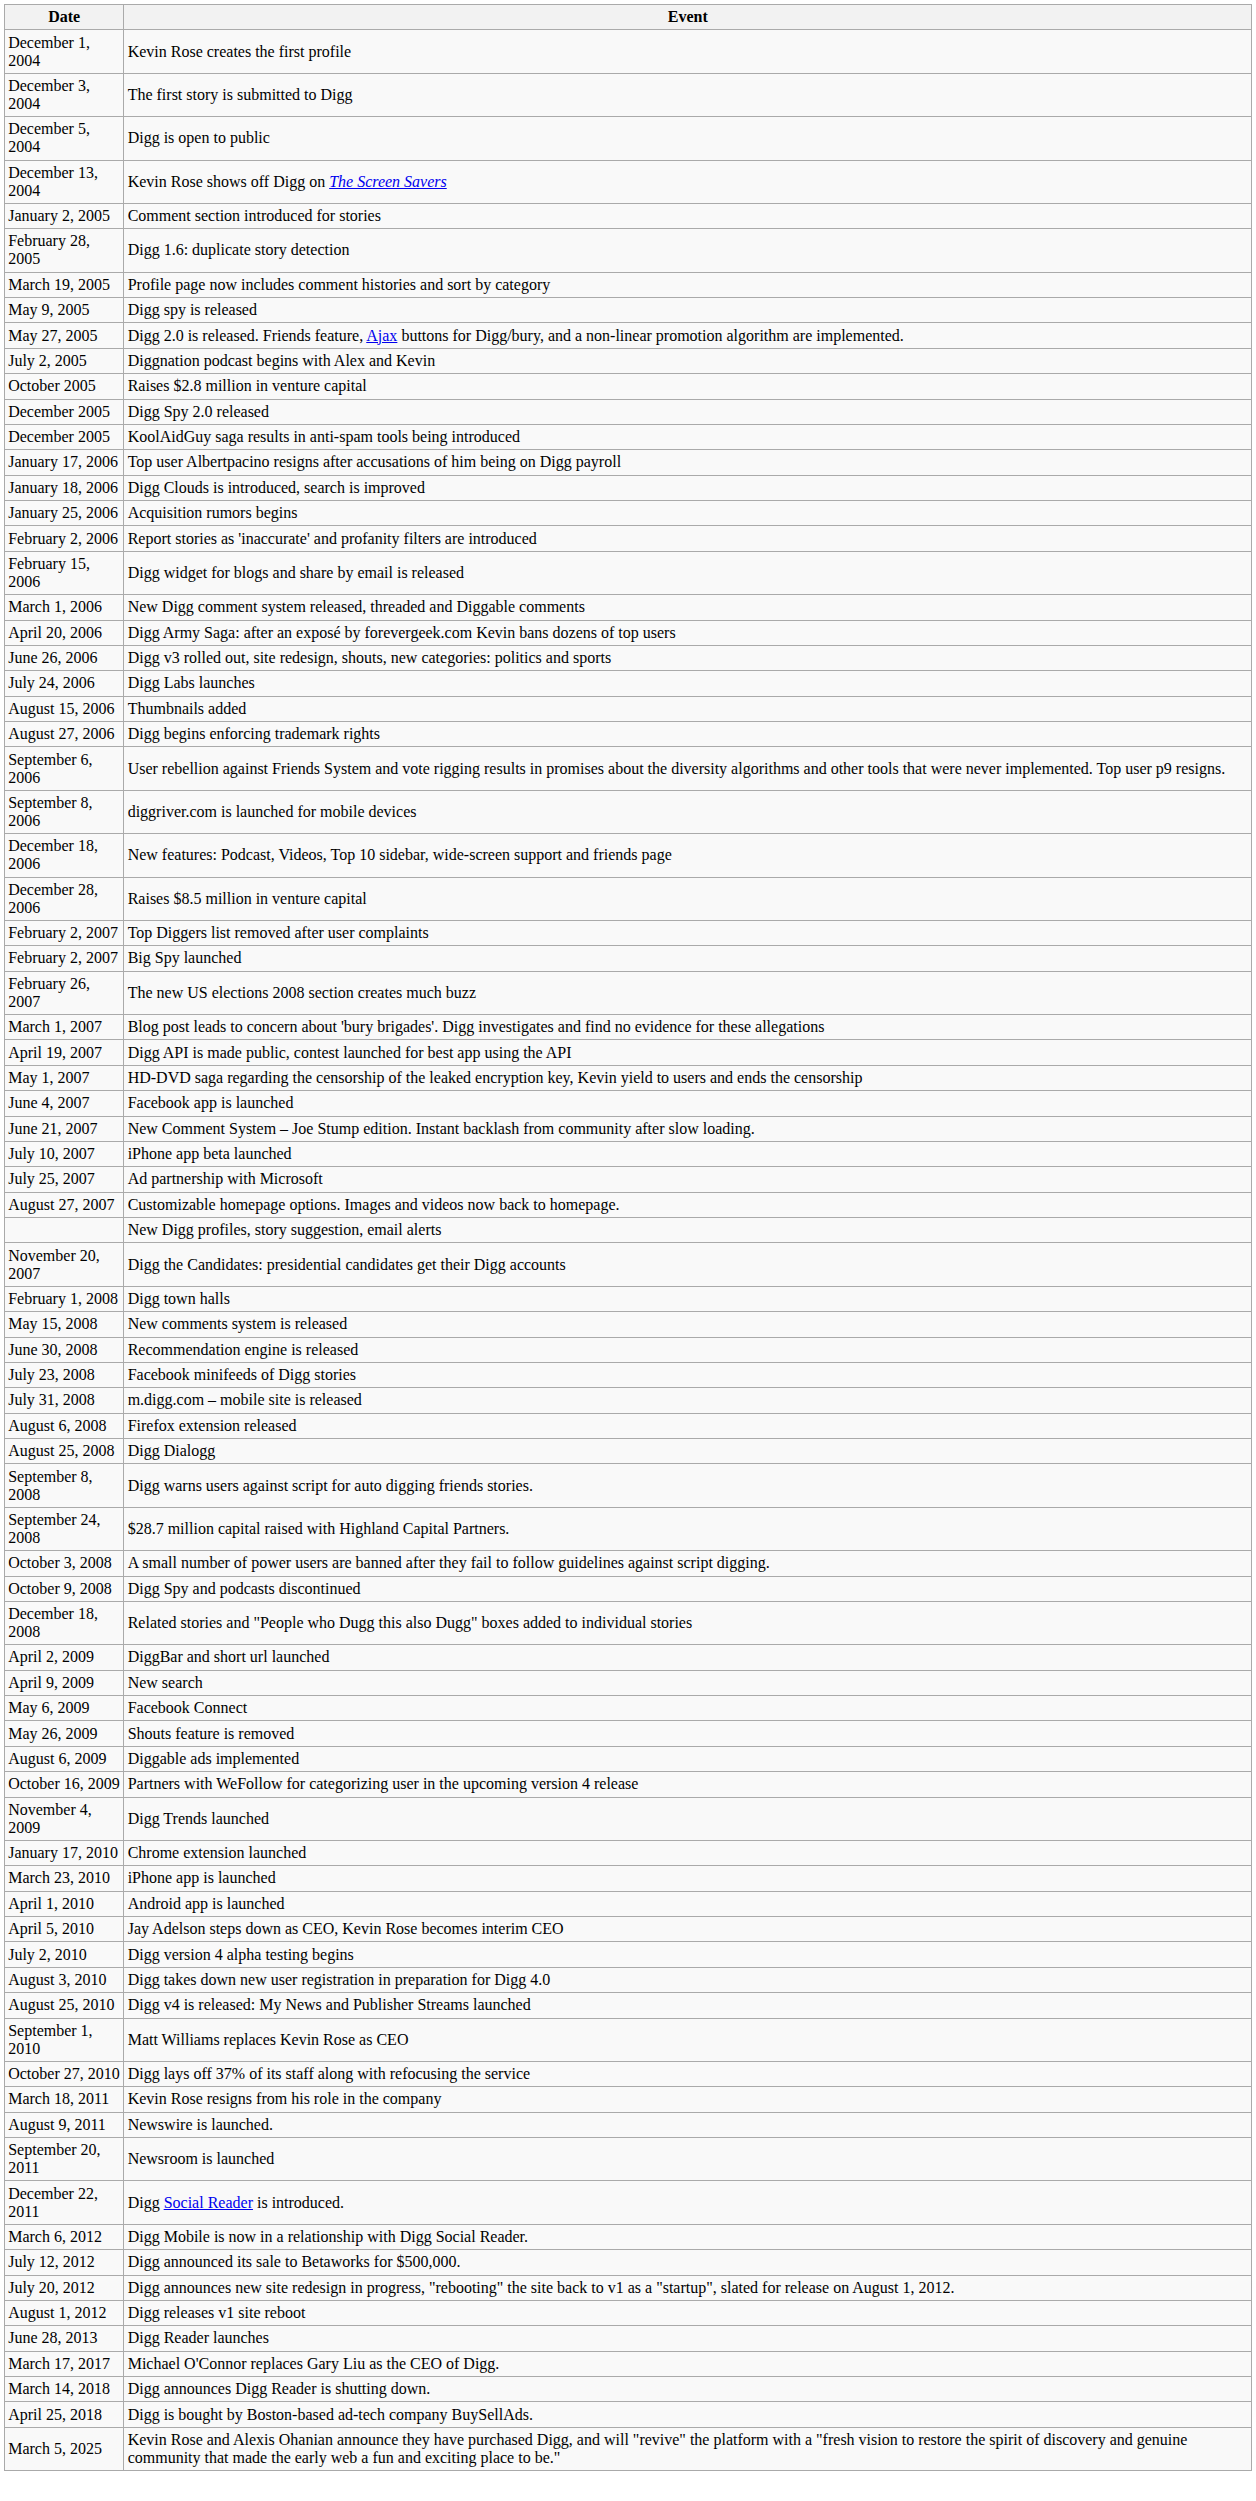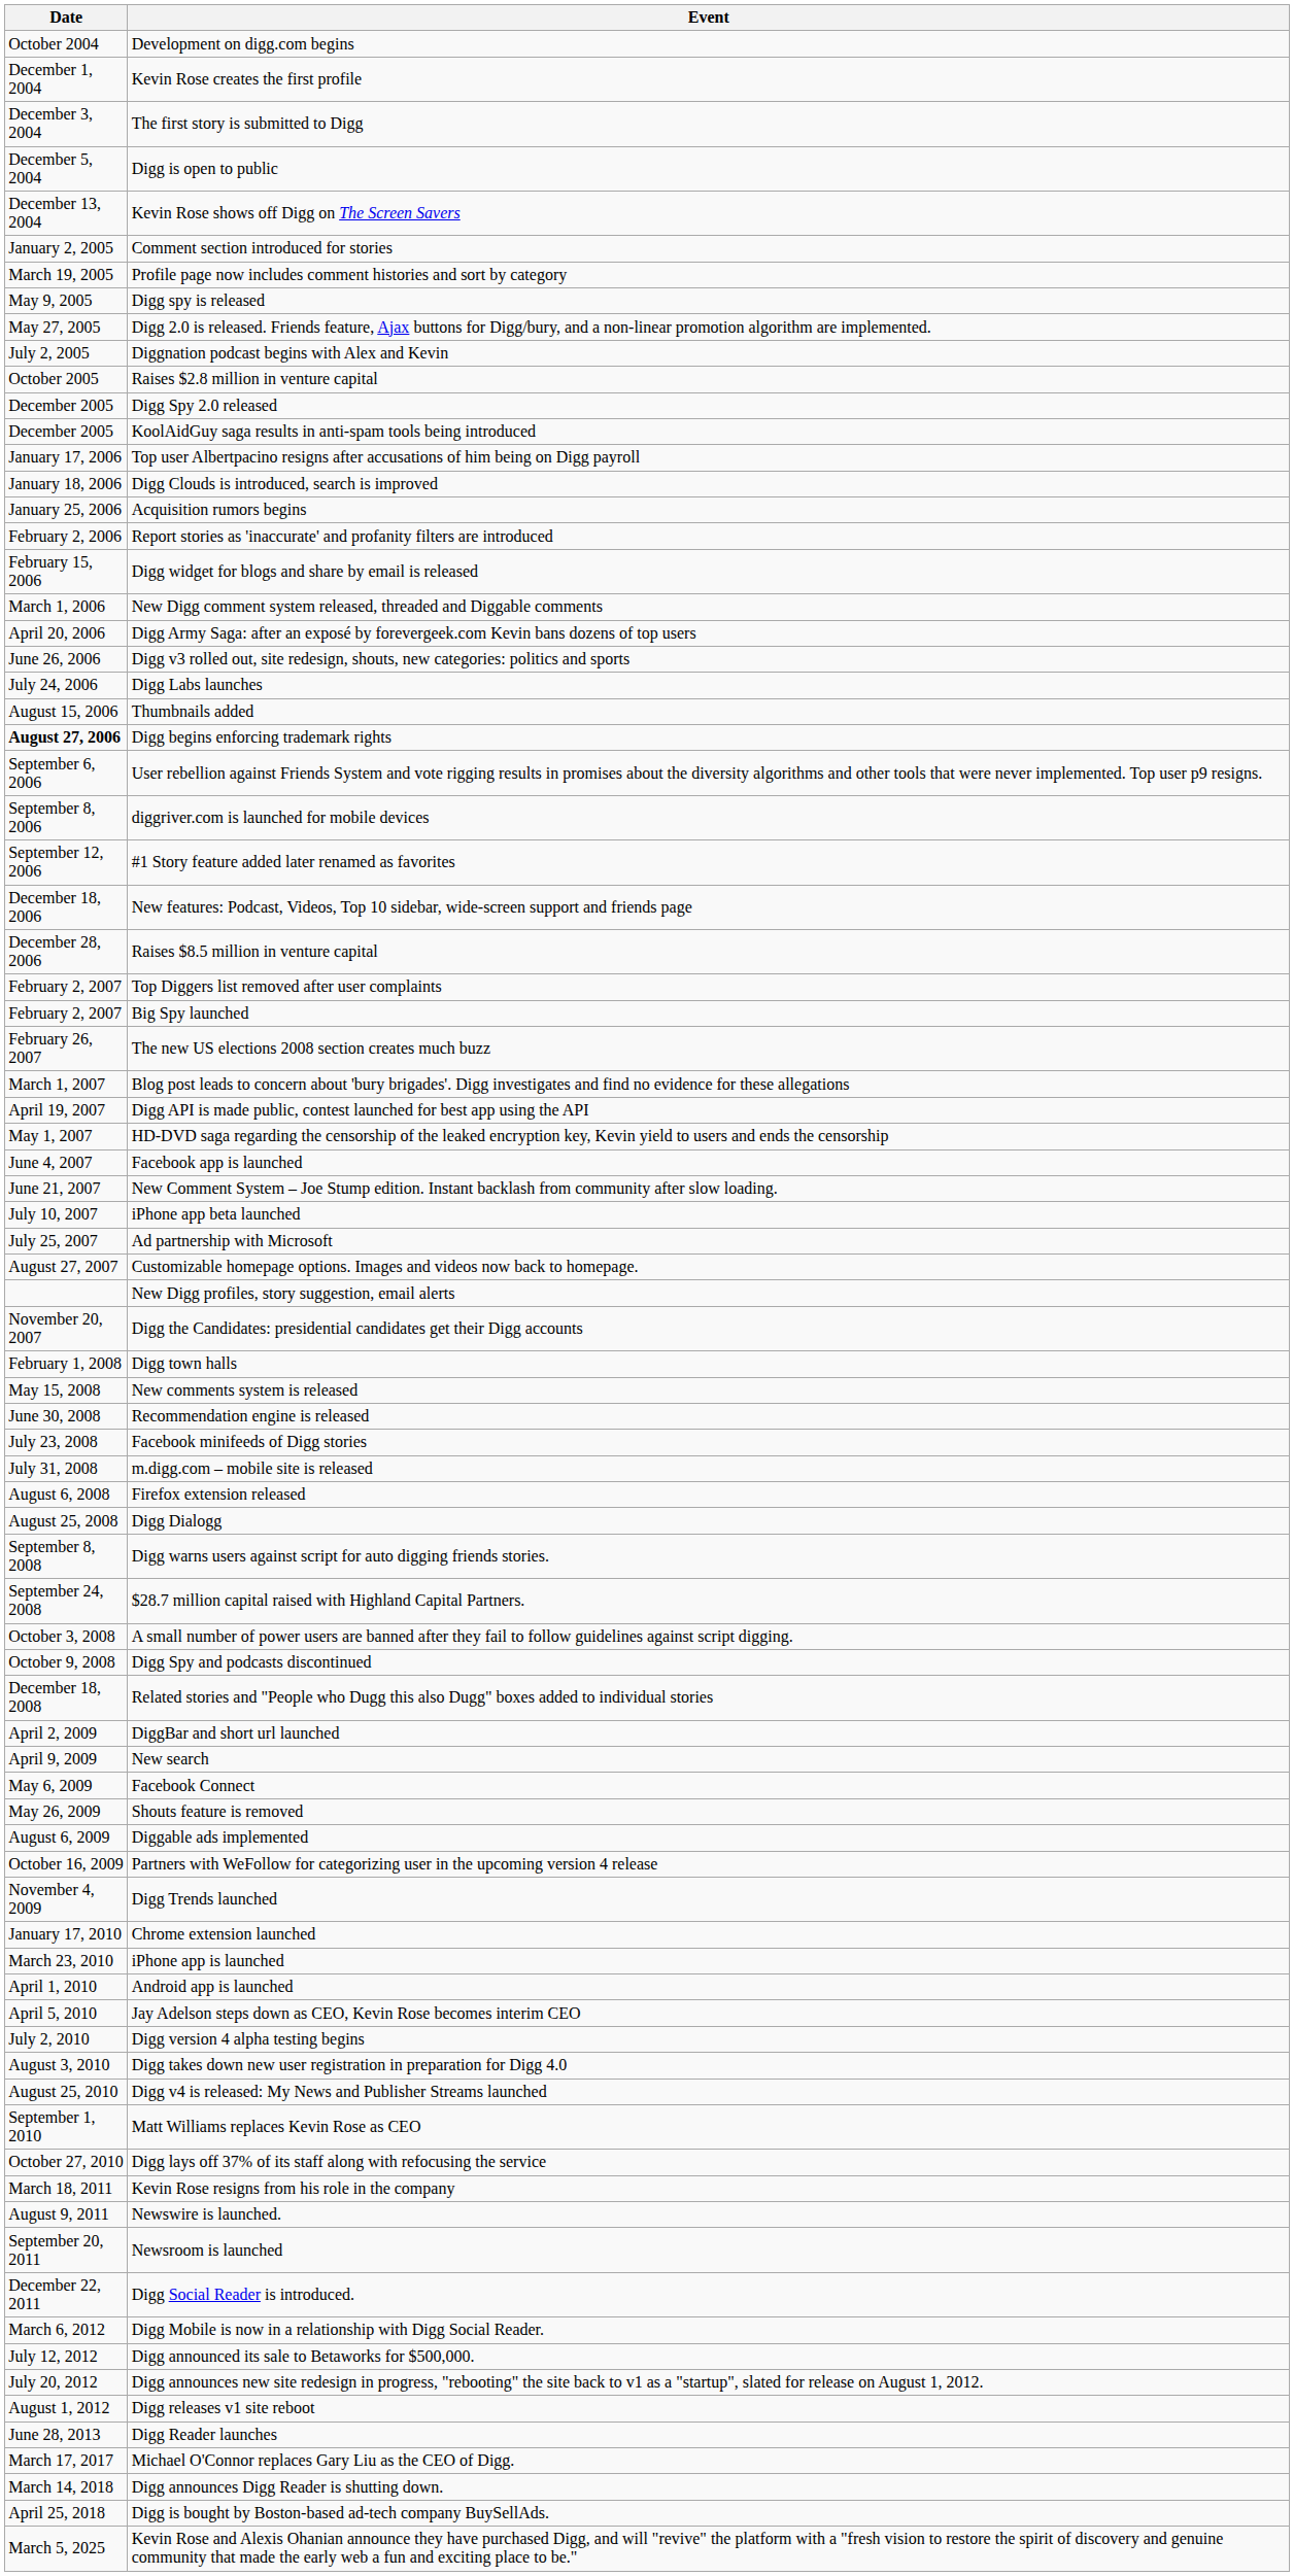+ row: October 2004 | Development on digg.com begins
- row: February 28, 2005 | Digg 1.6: duplicate story detection
Digg begins enforcing trademark rights | Date: normal -> bold
+ row: September 12, 2006 | #1 Story feature added later renamed as favorites
